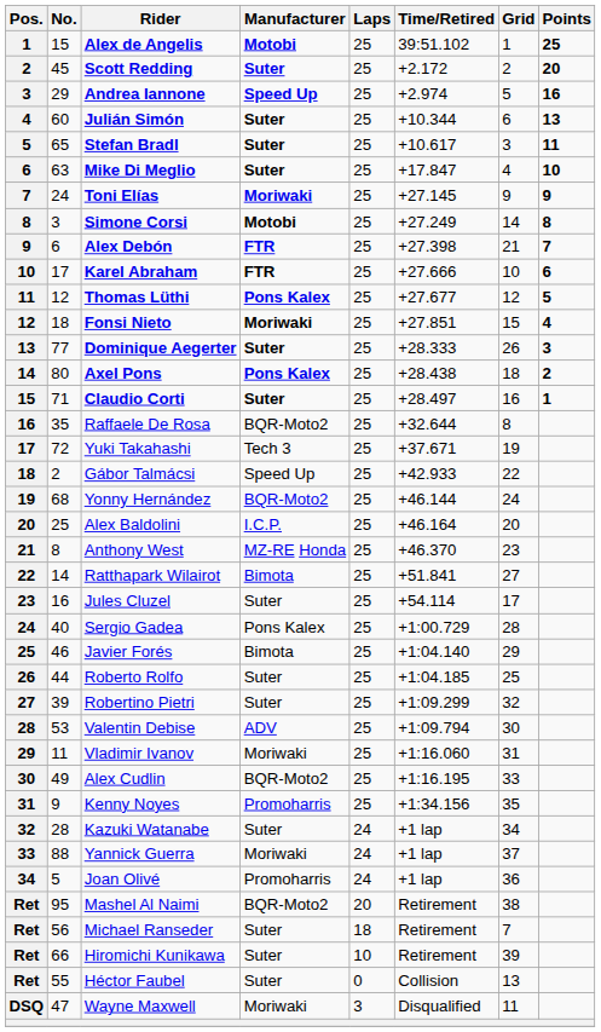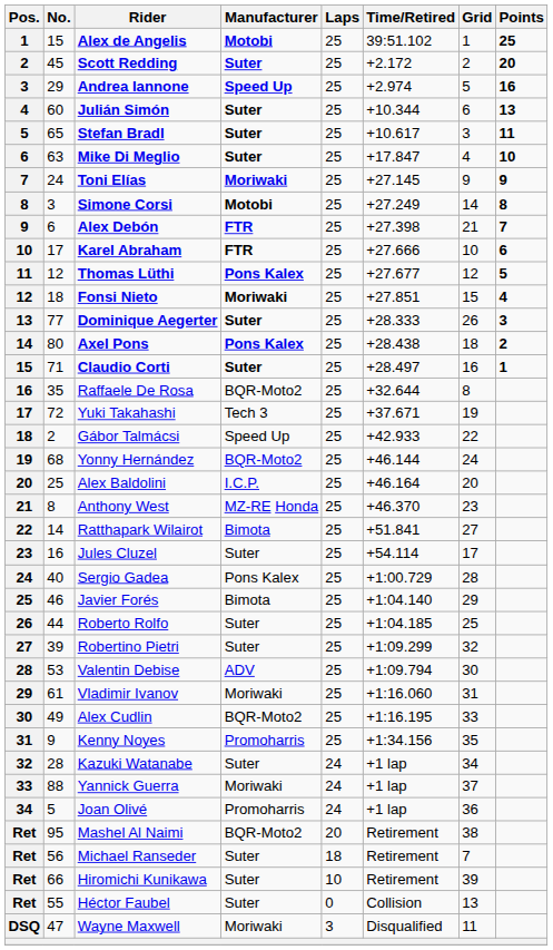Vladimir Ivanov | No.: 11 -> 61
